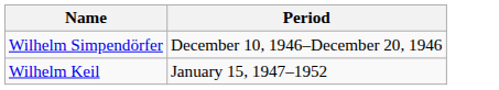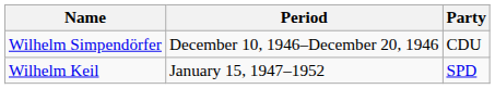+ column: Party | CDU | SPD
